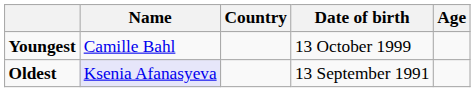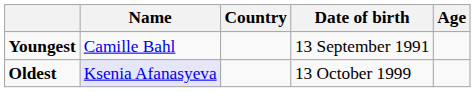Youngest | Date of birth: 13 October 1999 -> 13 September 1991
Oldest | Date of birth: 13 September 1991 -> 13 October 1999
